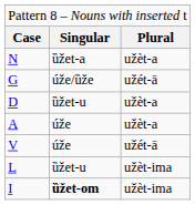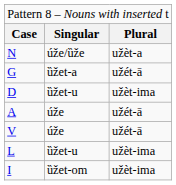N | column 2: ȕžet-a -> úže/ȕže
G | column 2: úže/ȕže -> ȕžet-a
D | column 3: užèt-a -> užèt-ima
A | column 3: užèt-a -> užét-ā
I | column 2: bold -> normal
